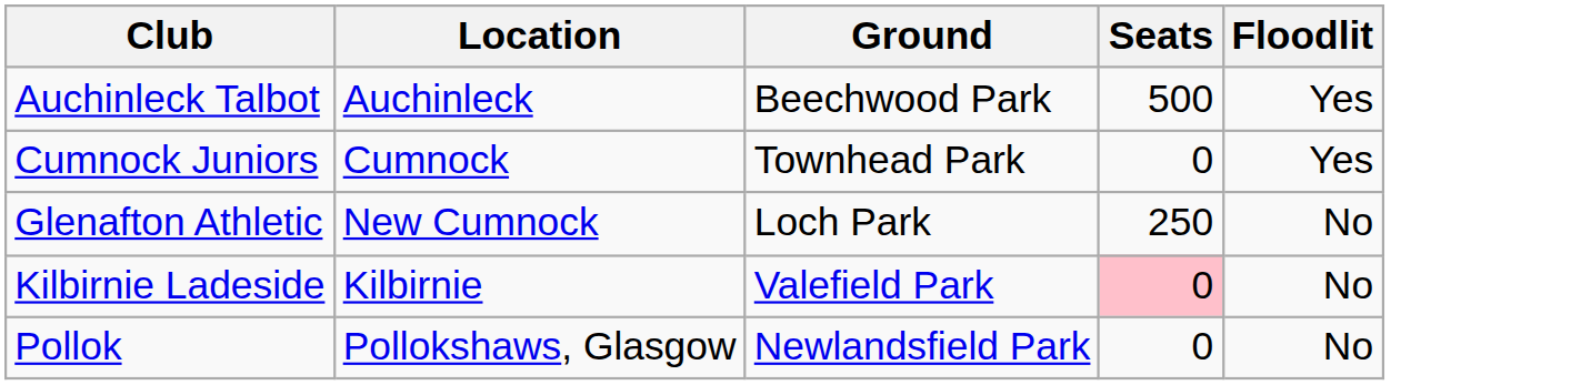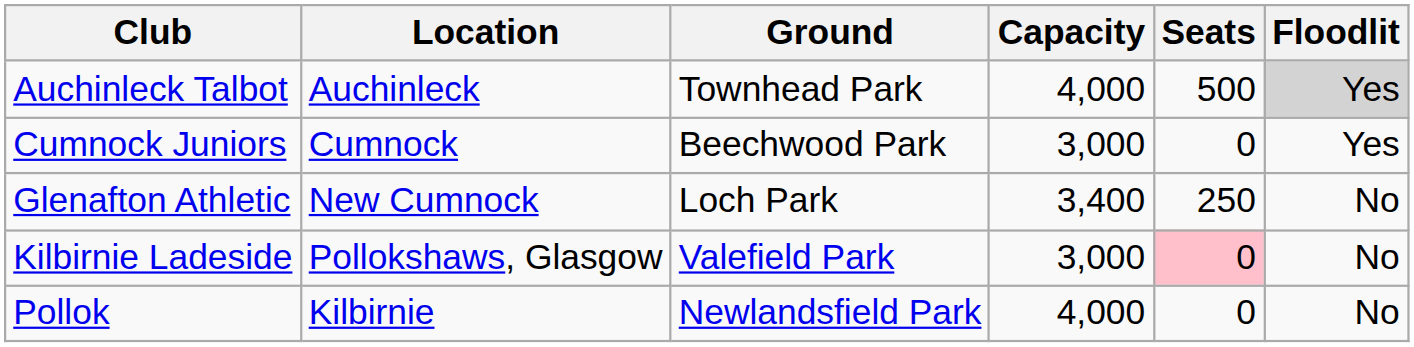+ column: Capacity | 4,000 | 3,000 | 3,400 | 3,000 | 4,000
Auchinleck Talbot | Ground: Beechwood Park -> Townhead Park
Auchinleck Talbot | Floodlit: no background -> lightgrey background
Cumnock Juniors | Ground: Townhead Park -> Beechwood Park
Kilbirnie Ladeside | Location: Kilbirnie -> Pollokshaws, Glasgow
Pollok | Location: Pollokshaws, Glasgow -> Kilbirnie
